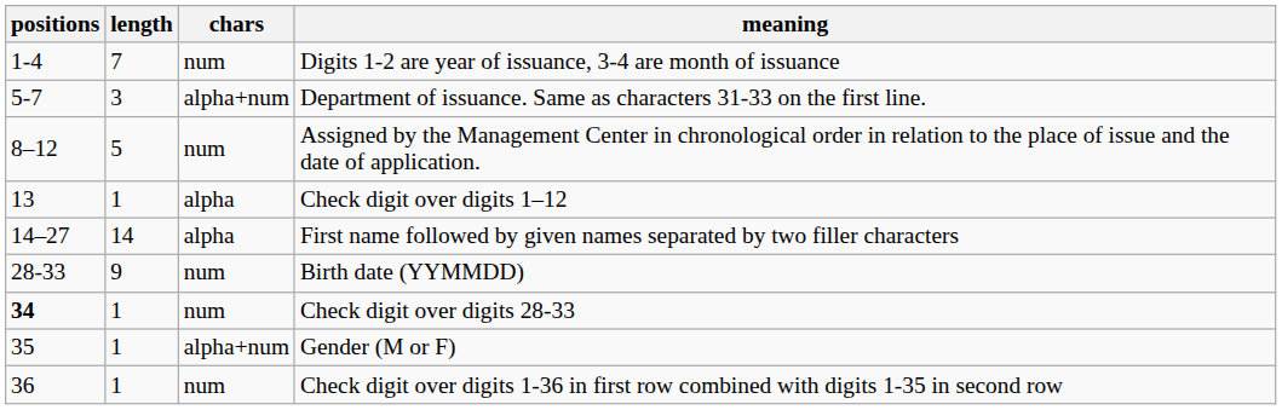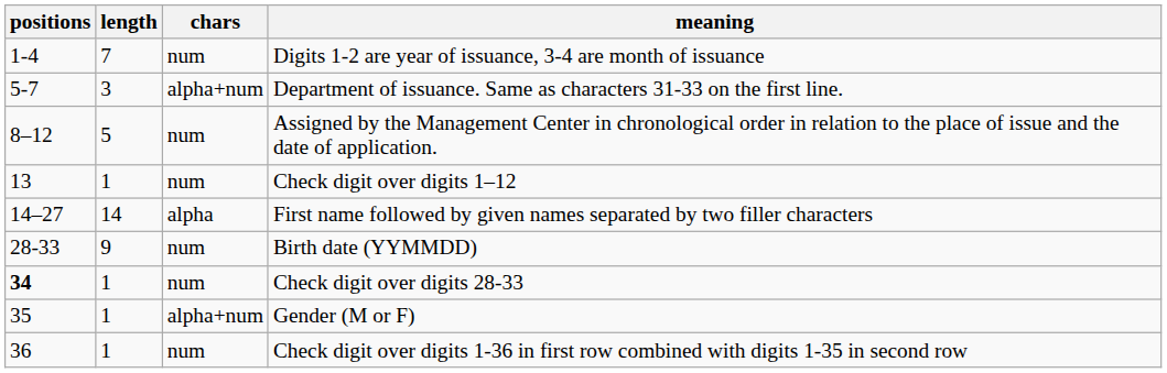Check digit over digits 1–12 | chars: alpha -> num
